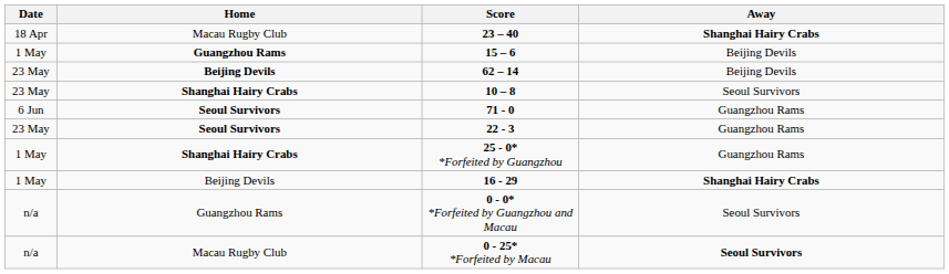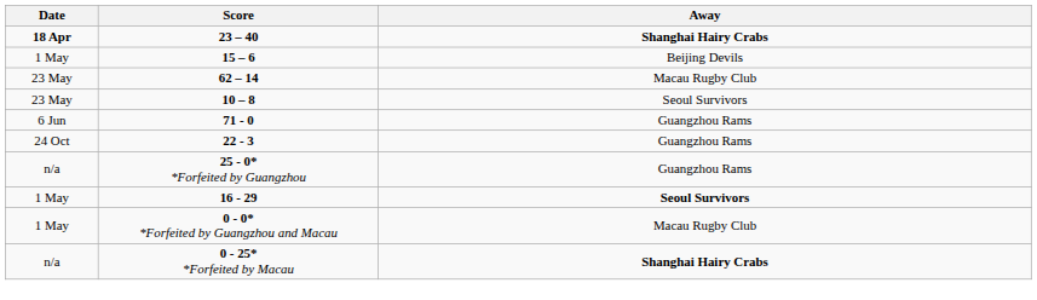- column: Home | Macau Rugby Club | Guangzhou Rams | Beijing Devils | Shanghai Hairy Crabs | Seoul Survivors | Seoul Survivors | Shanghai Hairy Crabs | Beijing Devils | Guangzhou Rams | Macau Rugby Club
23 – 40 | Date: normal -> bold
62 – 14 | Away: Beijing Devils -> Macau Rugby Club
22 - 3 | Date: 23 May -> 24 Oct
25 - 0* *Forfeited by Guangzhou | Date: 1 May -> n/a
16 - 29 | Away: Shanghai Hairy Crabs -> Seoul Survivors
0 - 0* *Forfeited by Guangzhou and Macau | Date: n/a -> 1 May
0 - 0* *Forfeited by Guangzhou and Macau | Away: Seoul Survivors -> Macau Rugby Club
0 - 25* *Forfeited by Macau | Away: Seoul Survivors -> Shanghai Hairy Crabs
